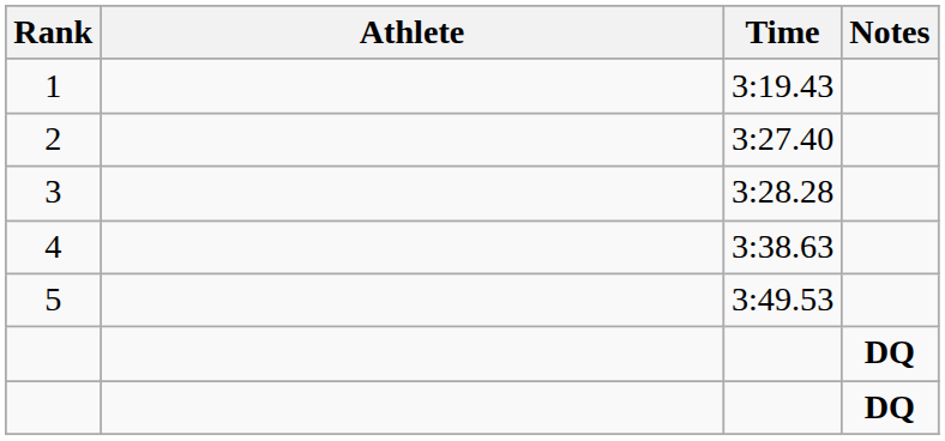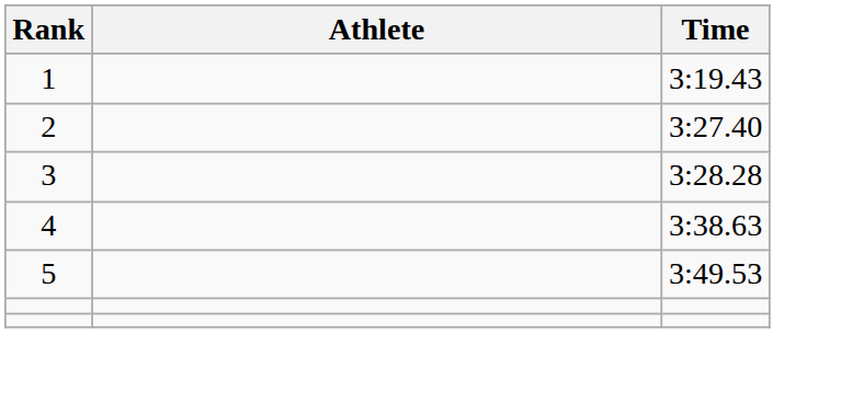- column: Notes | DQ | DQ
